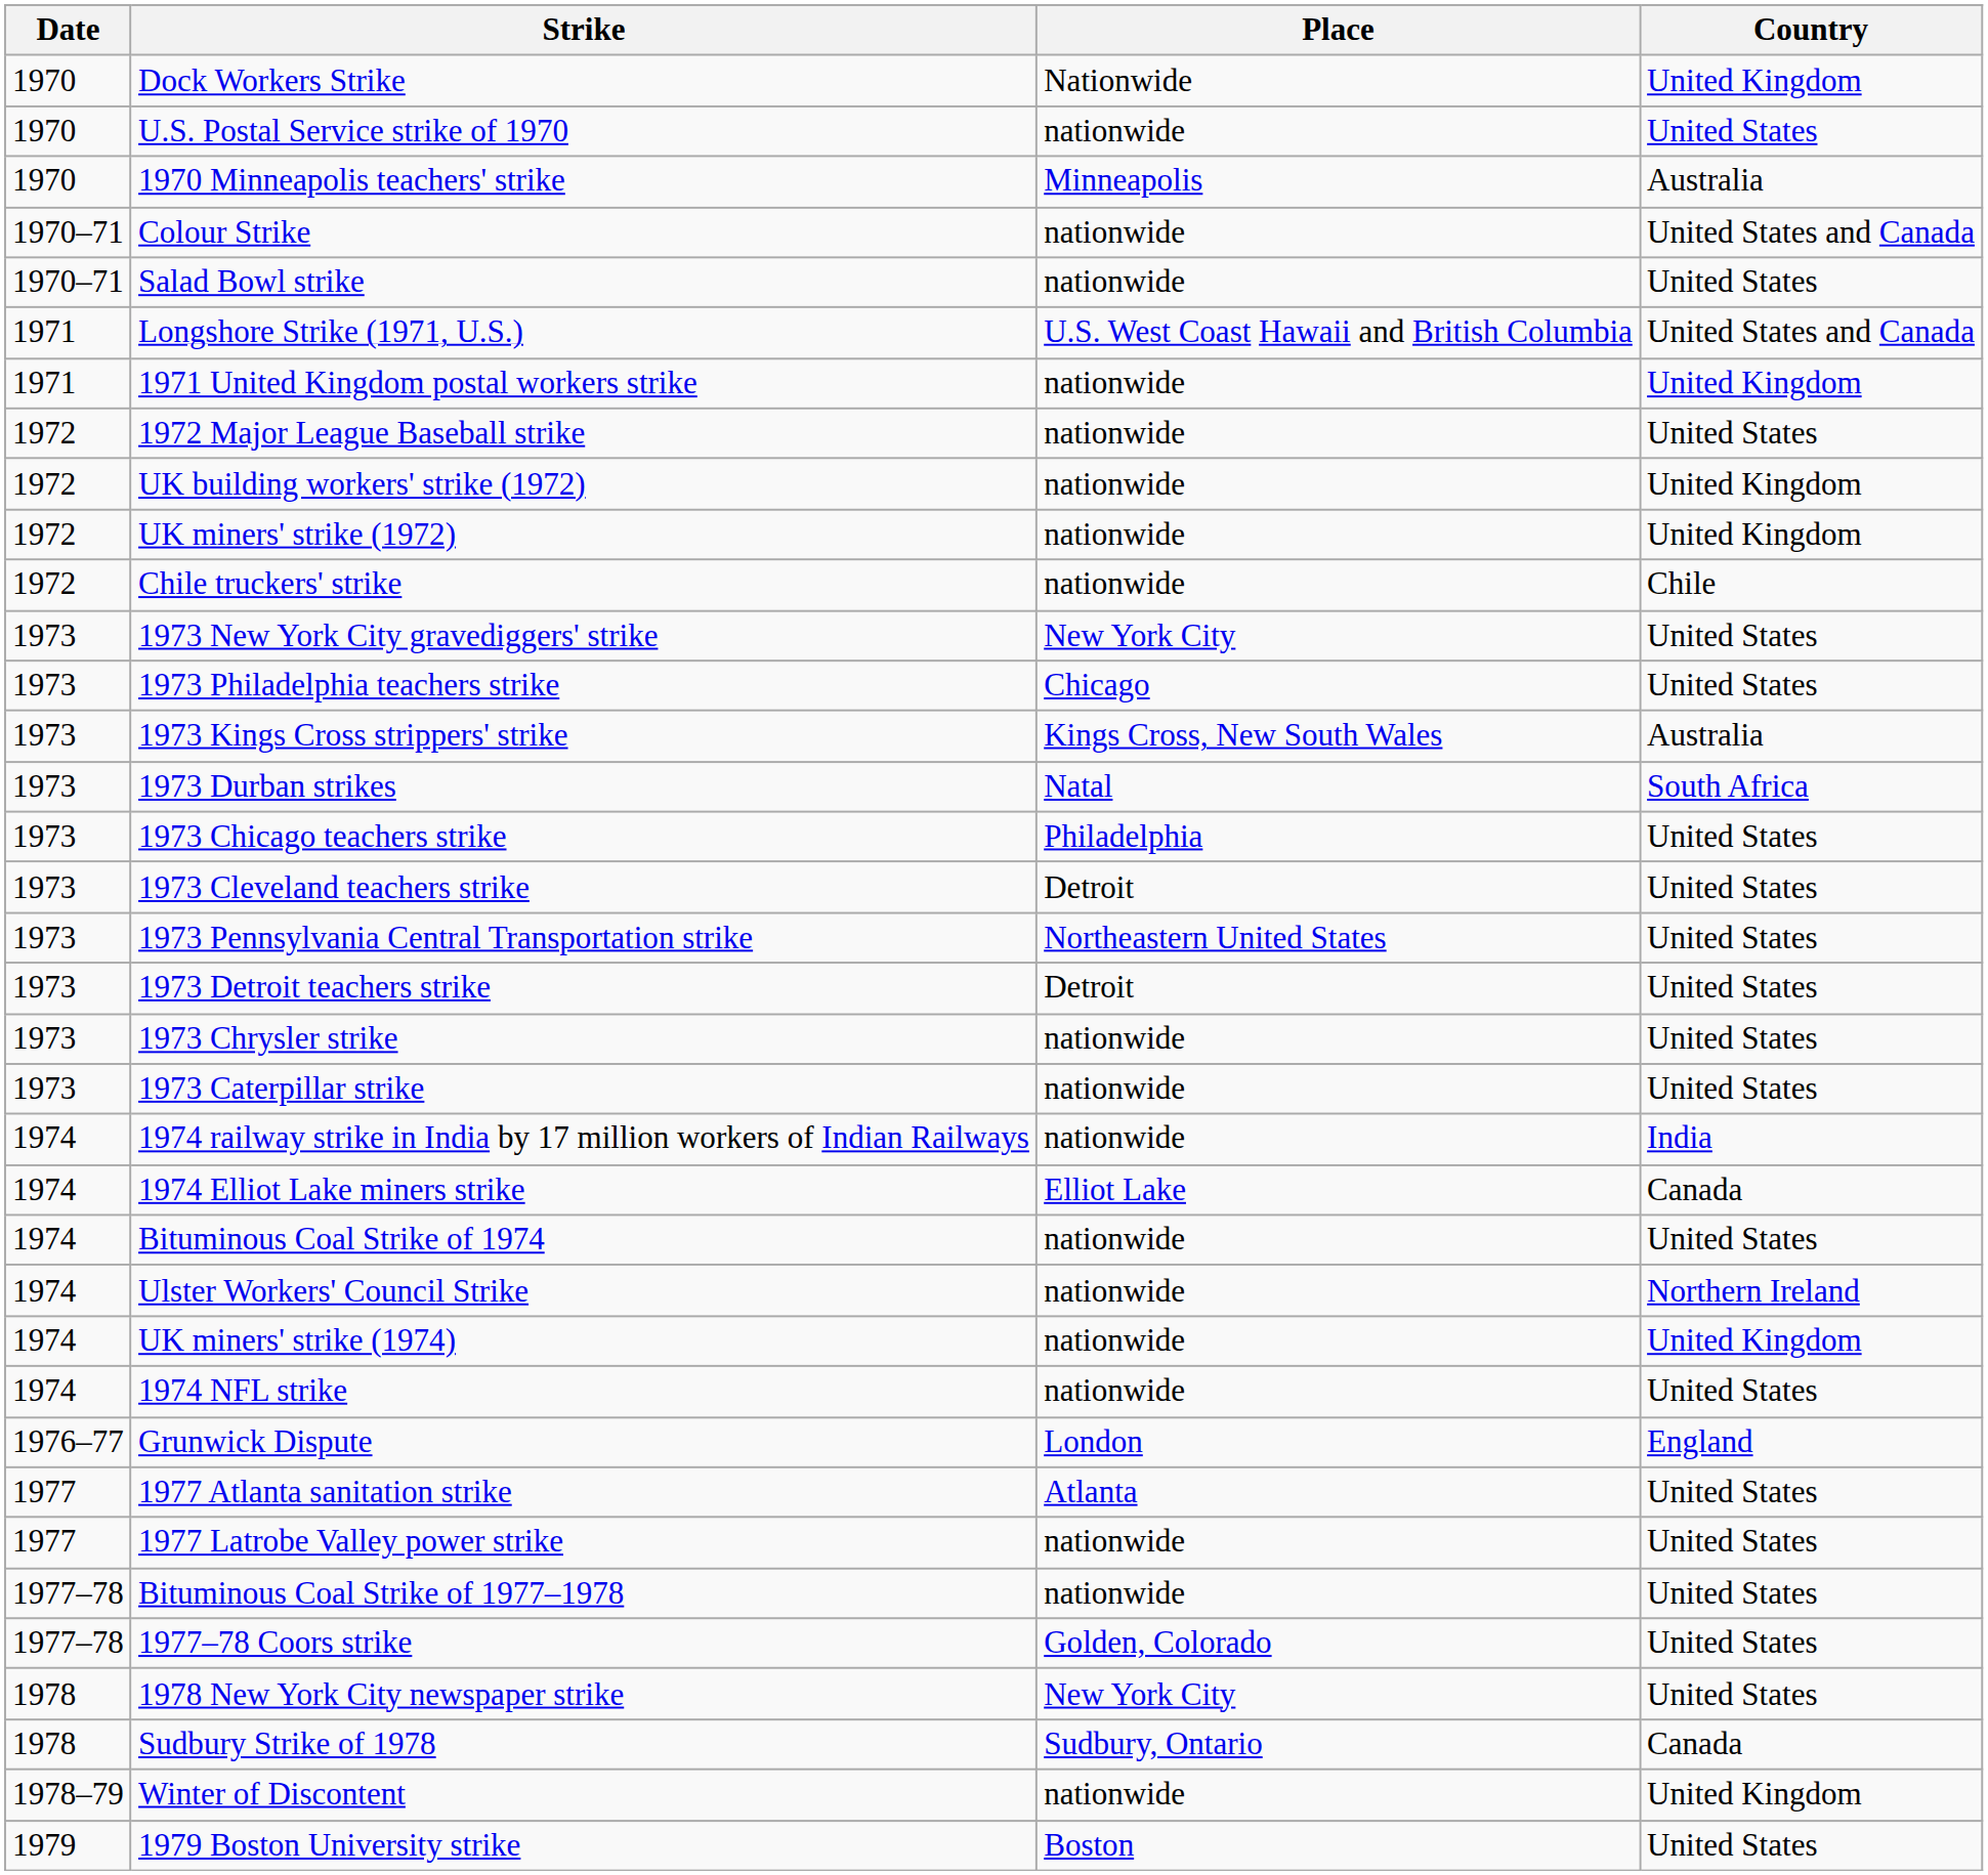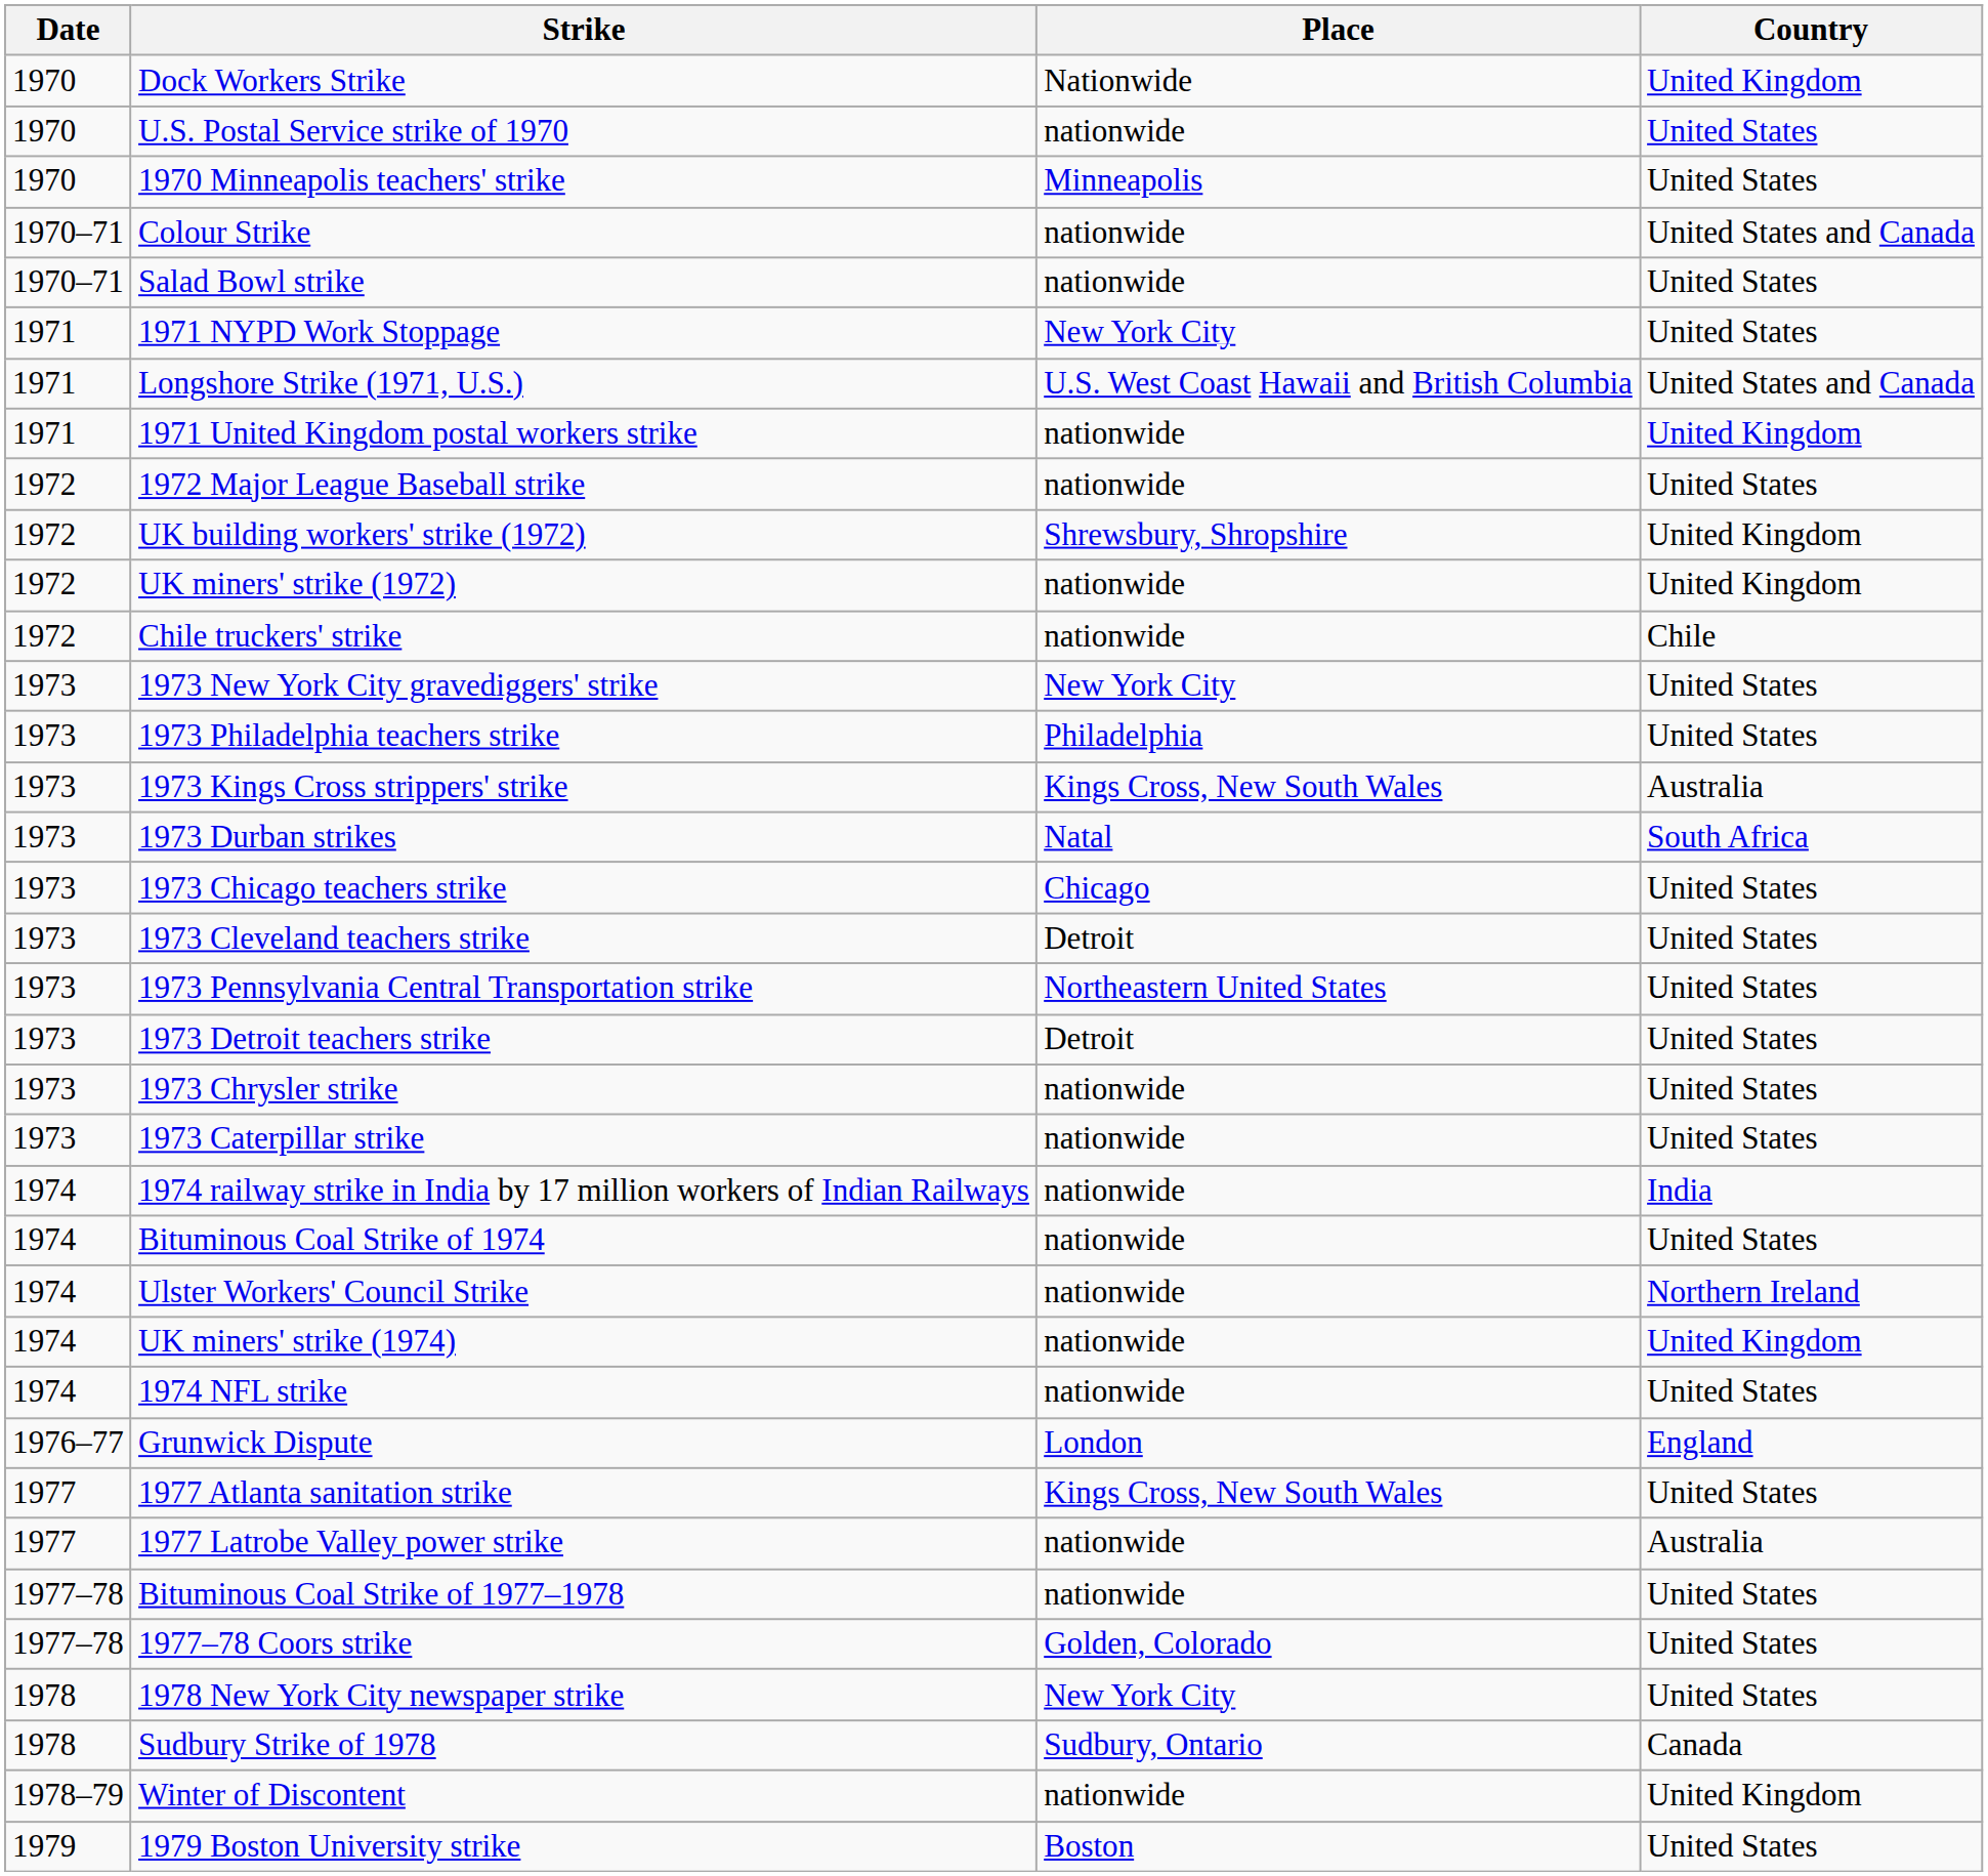1970 Minneapolis teachers' strike | Country: Australia -> United States
+ row: 1971 | 1971 NYPD Work Stoppage | New York City | United States
UK building workers' strike (1972) | Place: nationwide -> Shrewsbury, Shropshire
1973 Philadelphia teachers strike | Place: Chicago -> Philadelphia
1973 Chicago teachers strike | Place: Philadelphia -> Chicago
- row: 1974 | 1974 Elliot Lake miners strike | Elliot Lake | Canada
1977 Atlanta sanitation strike | Place: Atlanta -> Kings Cross, New South Wales
1977 Latrobe Valley power strike | Country: United States -> Australia
